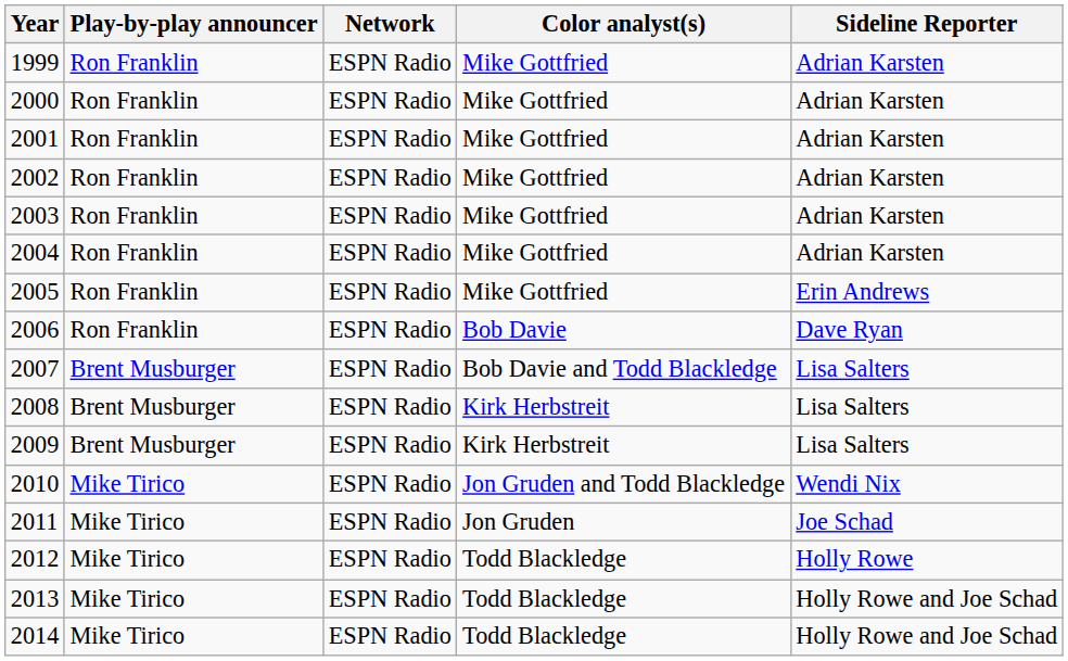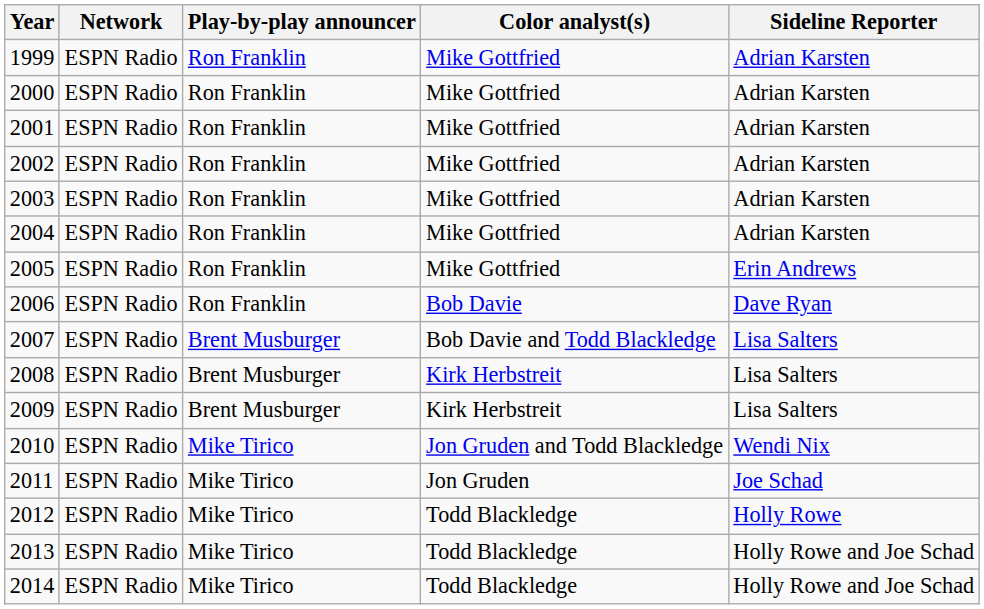columns swapped: Network <-> Play-by-play announcer
